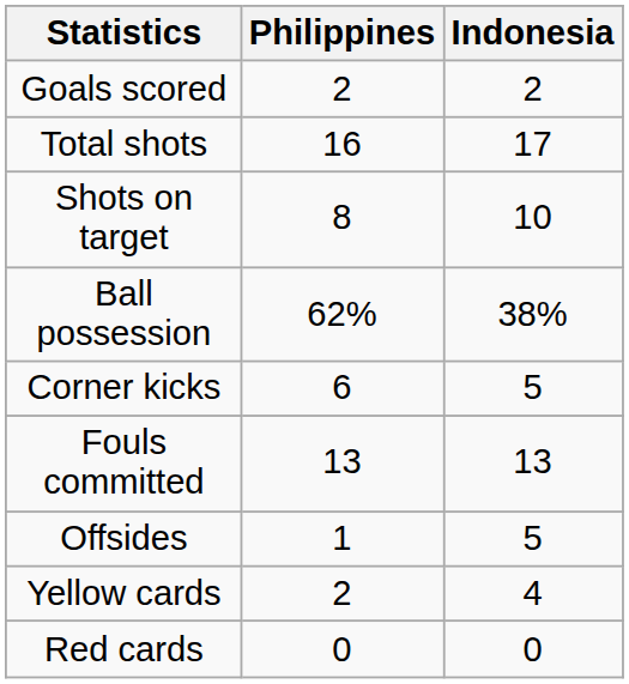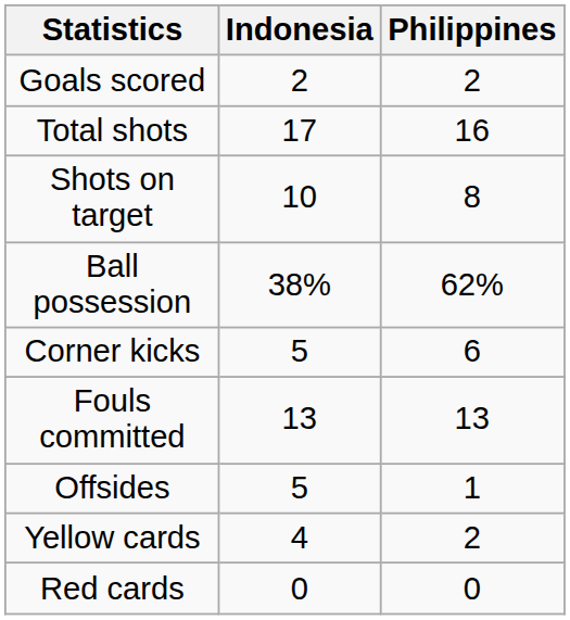columns swapped: Indonesia <-> Philippines
